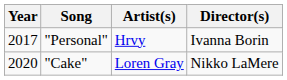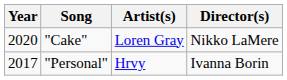rows swapped: "Personal" <-> "Cake"
